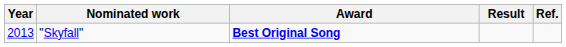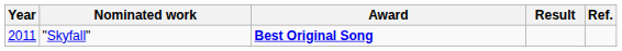"Skyfall" | Year: 2013 -> 2011
